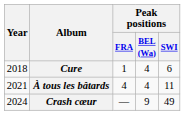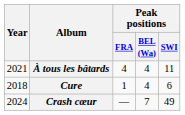rows swapped: Cure <-> À tous les bâtards
Crash cœur | Peak positions / BEL (Wa): 9 -> 7
